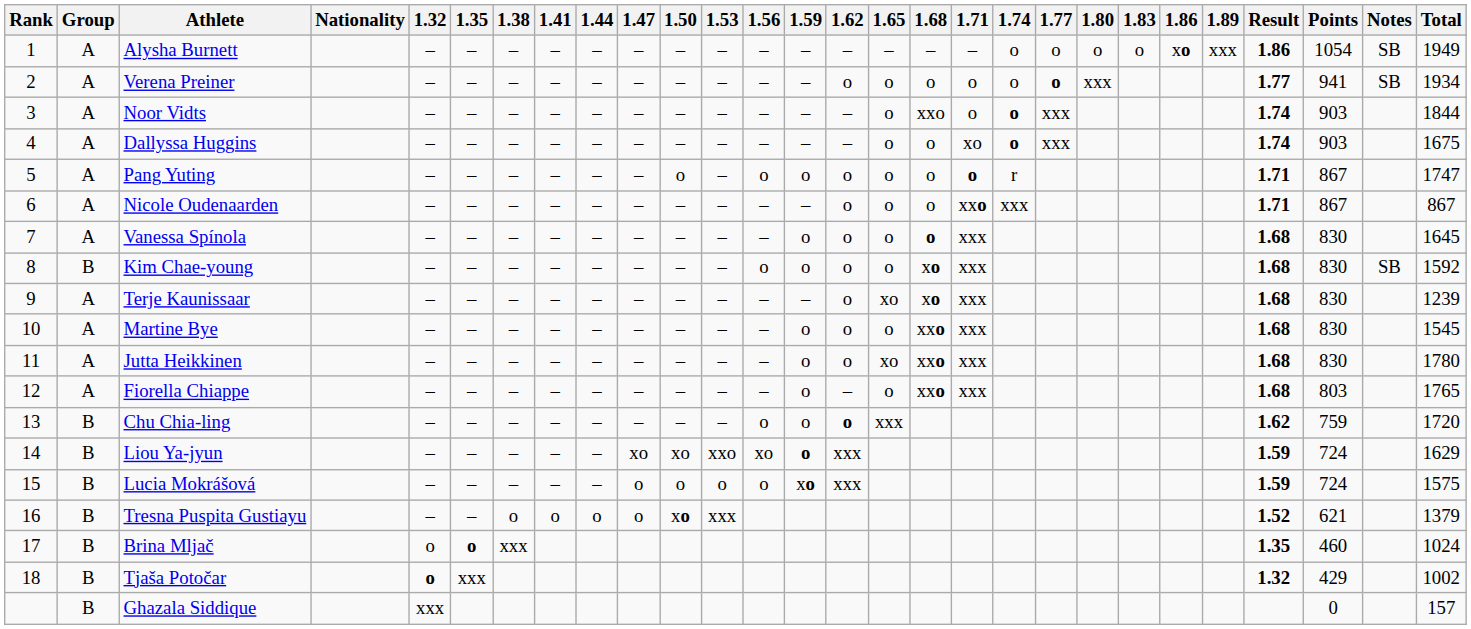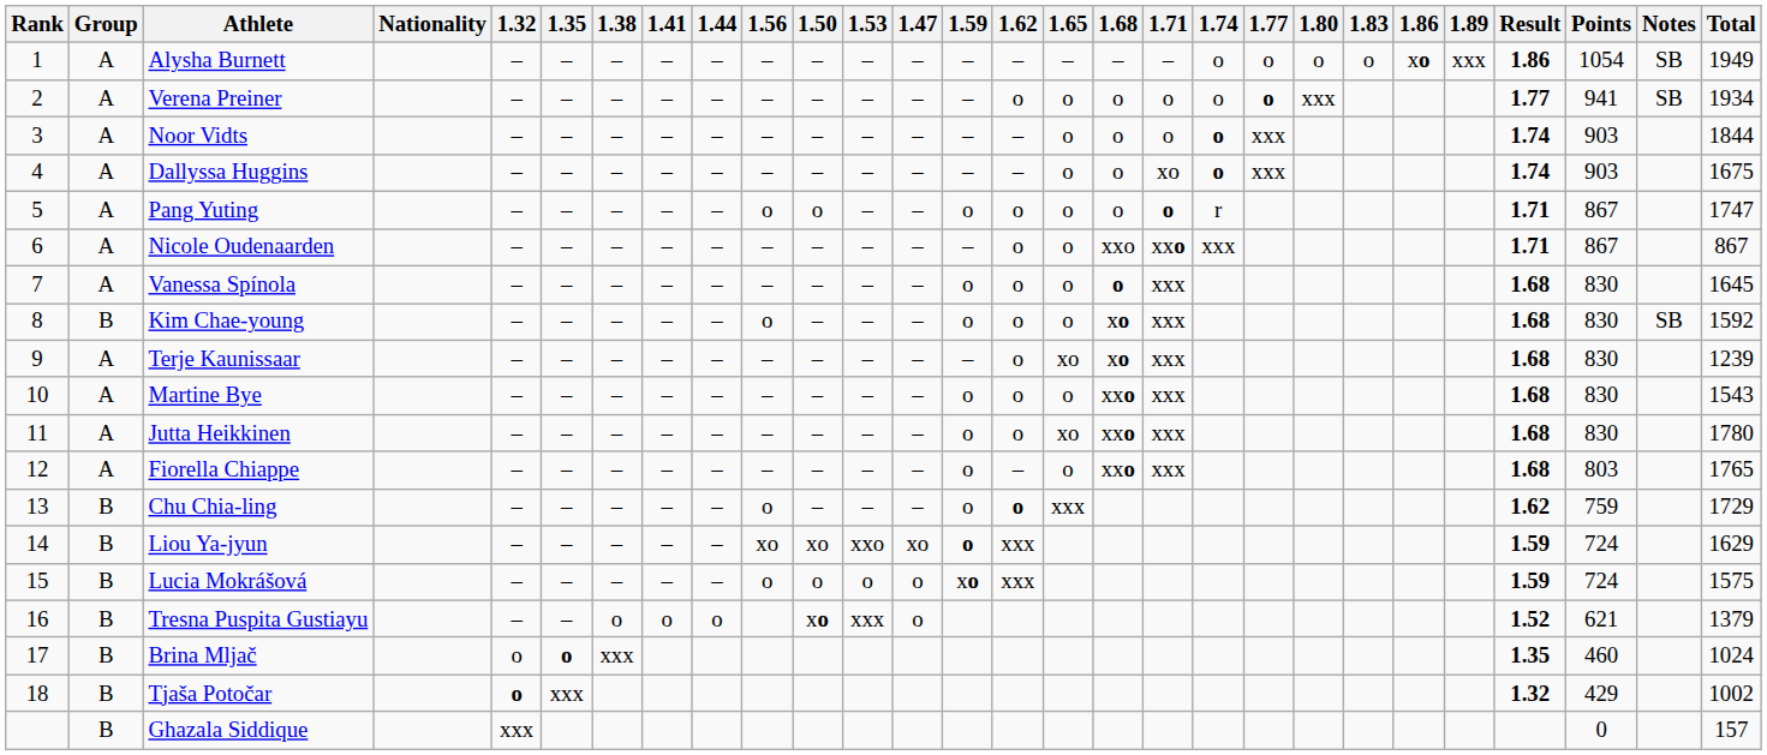columns swapped: 1.47 <-> 1.56
Noor Vidts | 1.68: xxo -> o
Nicole Oudenaarden | 1.68: o -> xxo
Martine Bye | Total: 1545 -> 1543
Chu Chia-ling | Total: 1720 -> 1729
